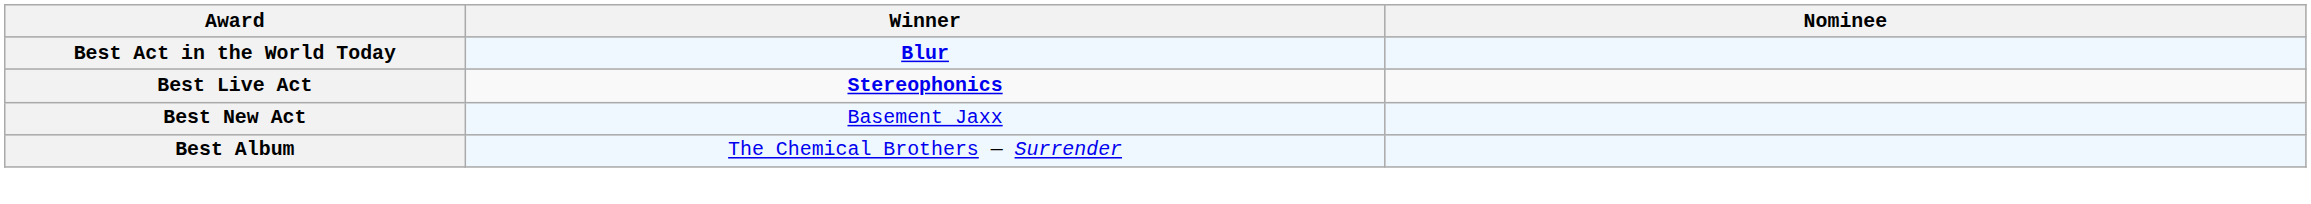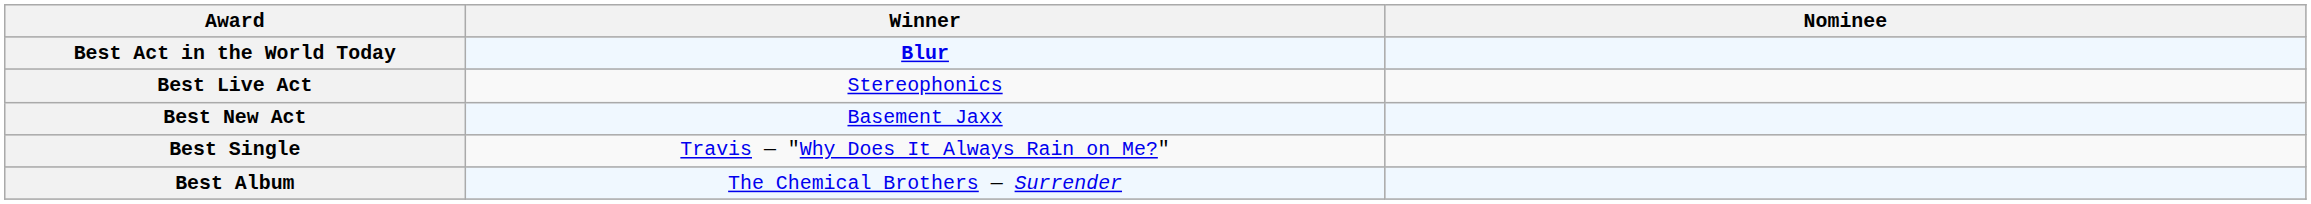Best Live Act | Winner: bold -> normal
+ row: Best Single | Travis — "Why Does It Always Rain on Me?"
